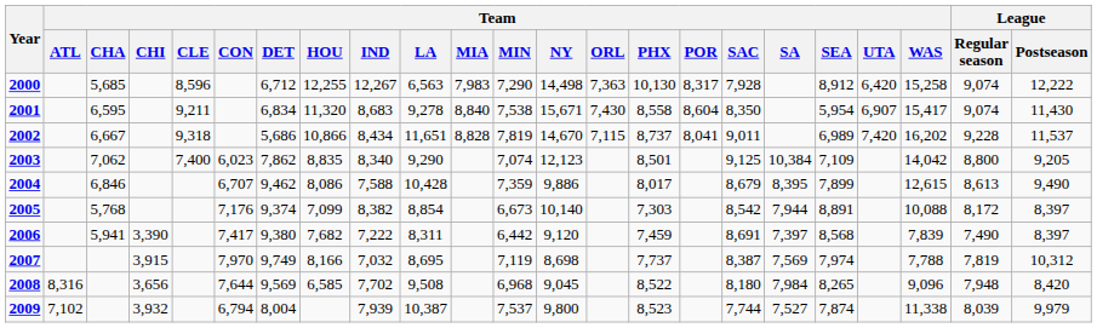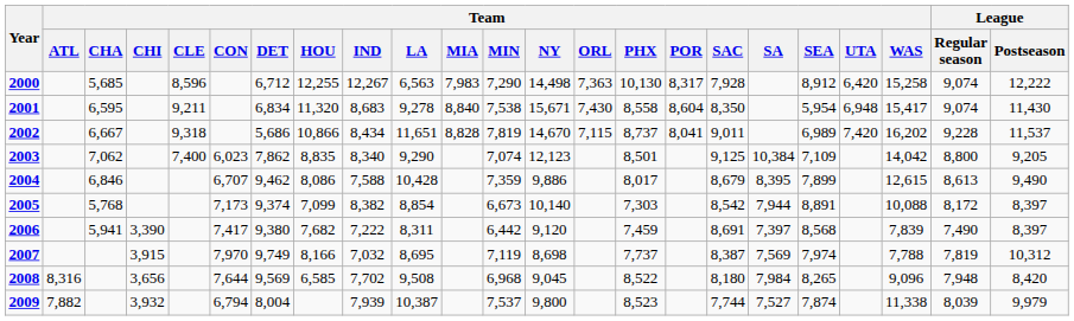2001 | Team / UTA: 6,907 -> 6,948
2005 | Team / CON: 7,176 -> 7,173
2009 | Team / ATL: 7,102 -> 7,882
